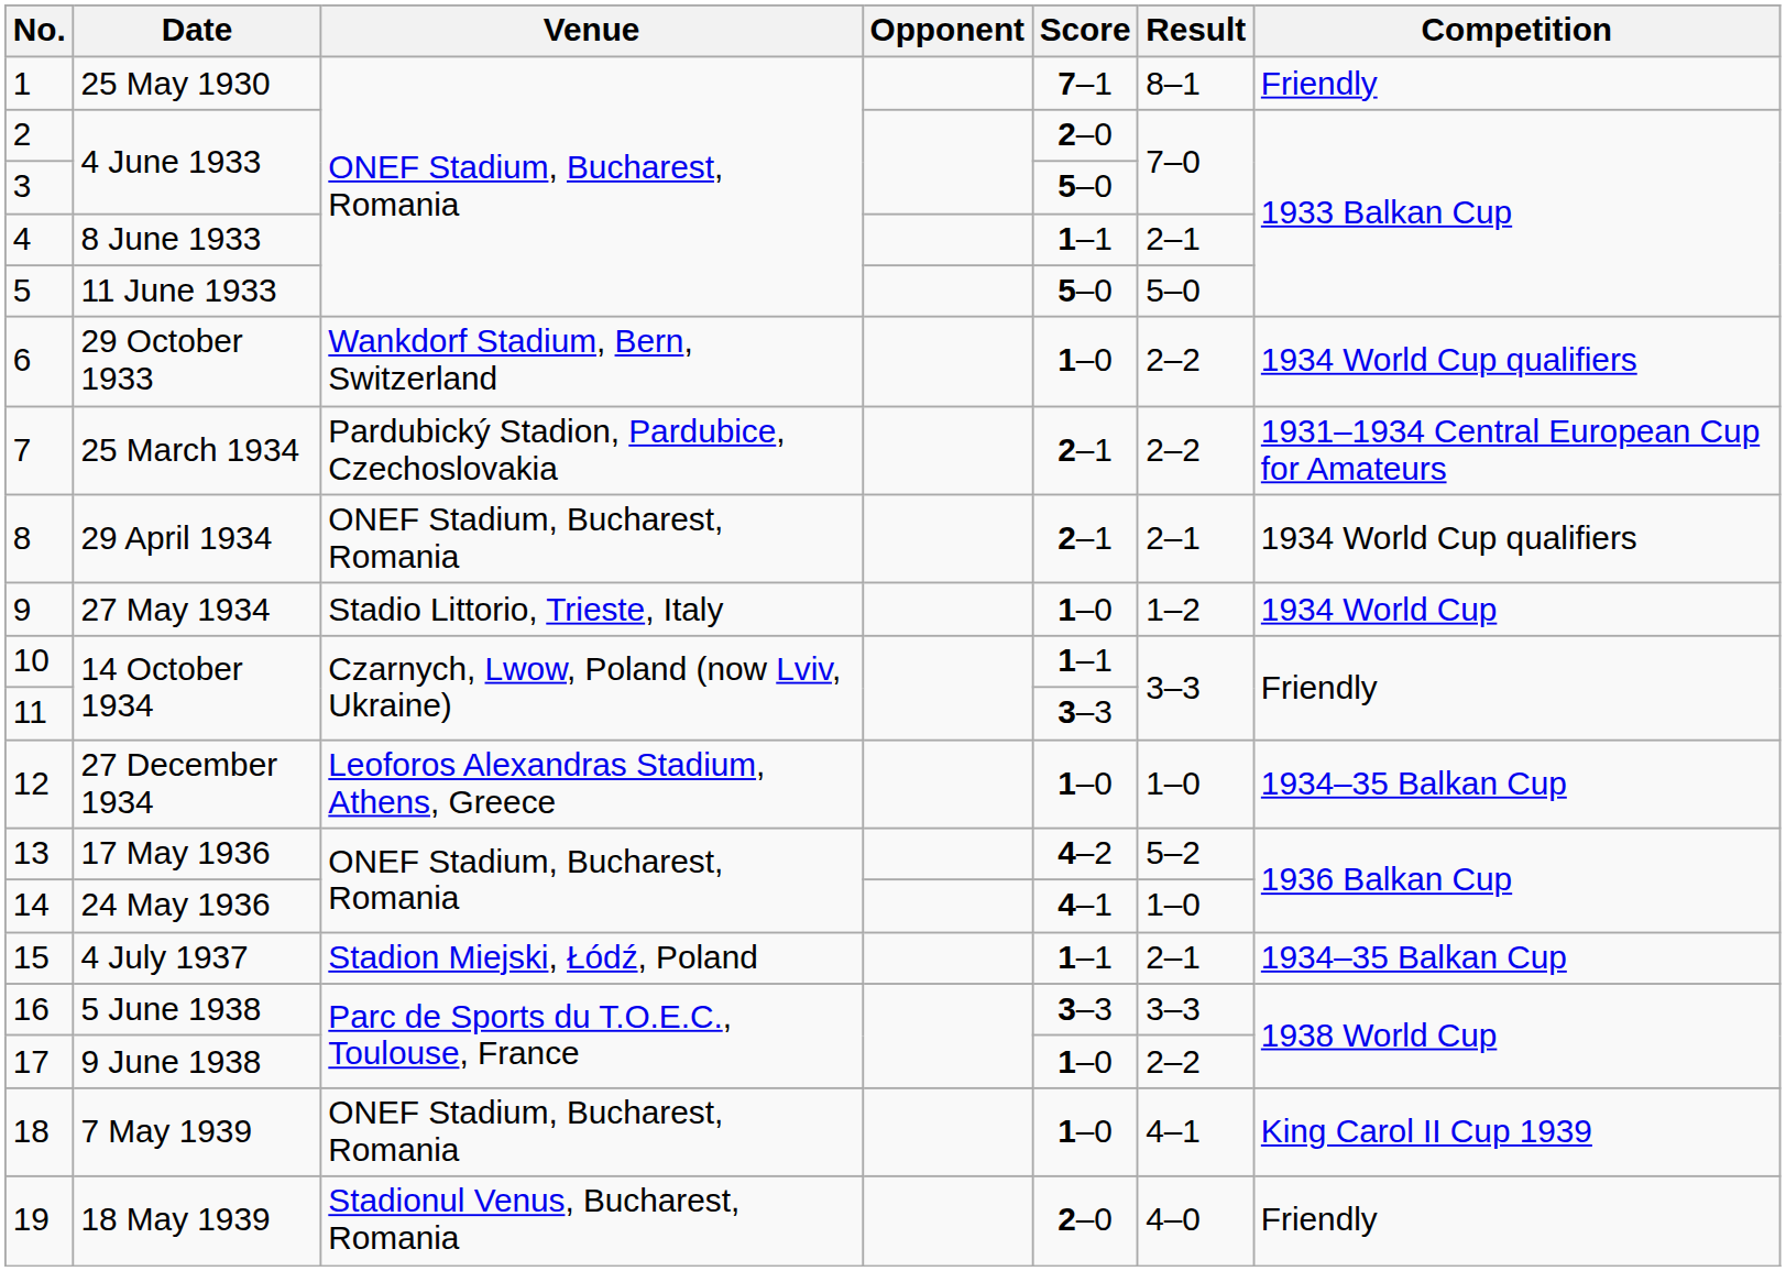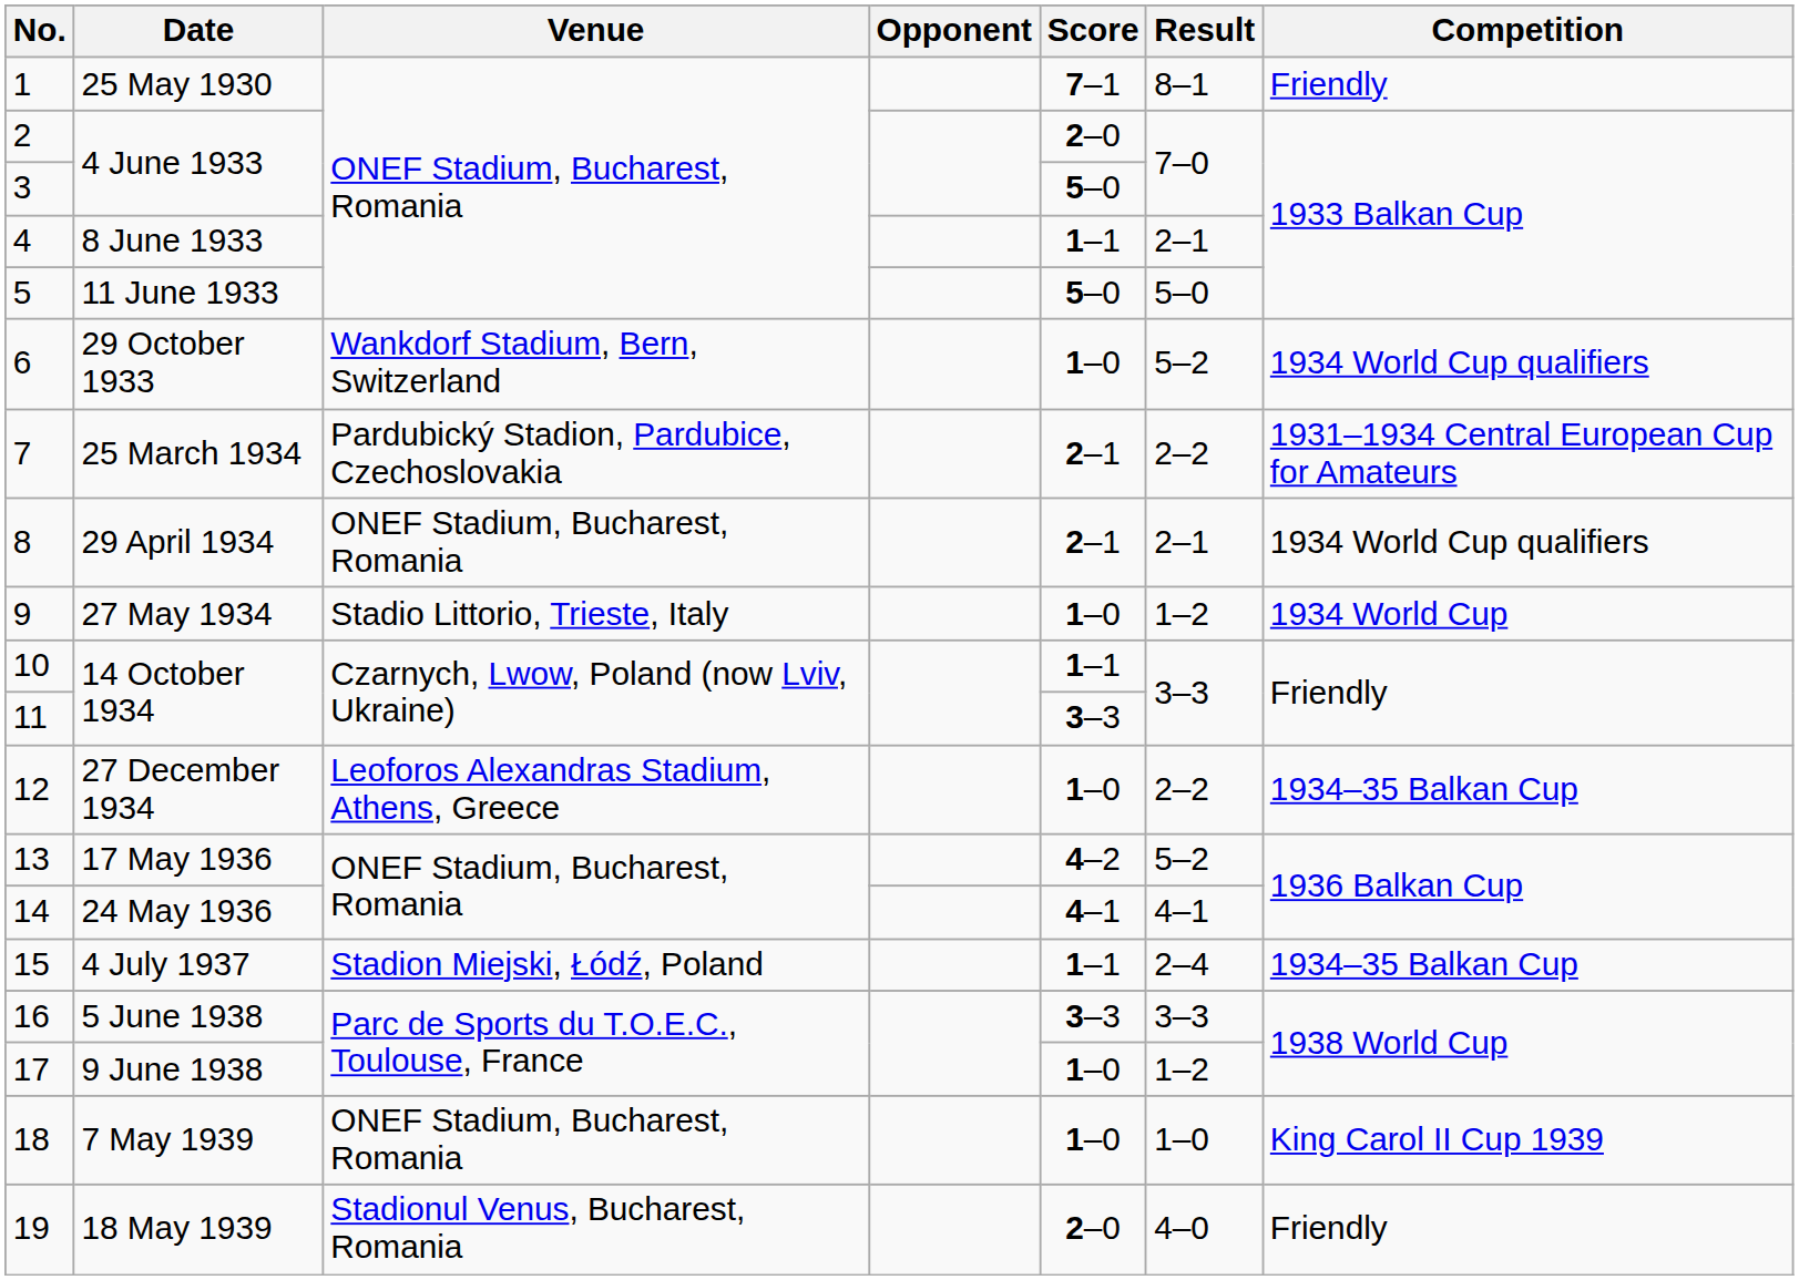6 | Result: 2–2 -> 5–2
12 | Result: 1–0 -> 2–2
14 | Result: 1–0 -> 4–1
15 | Result: 2–1 -> 2–4
17 | Result: 2–2 -> 1–2
18 | Result: 4–1 -> 1–0
